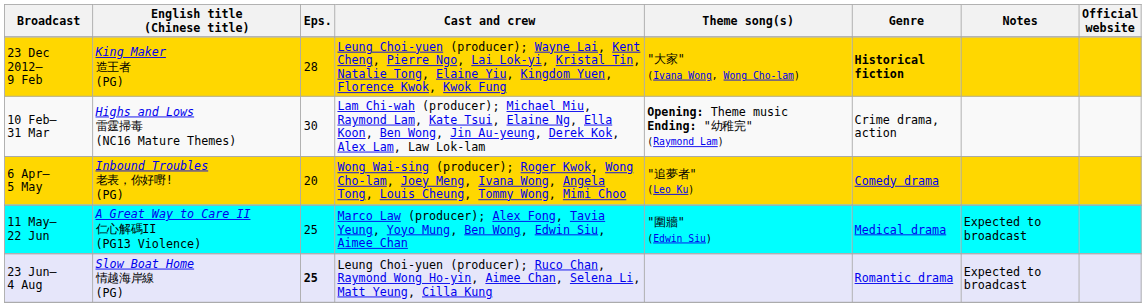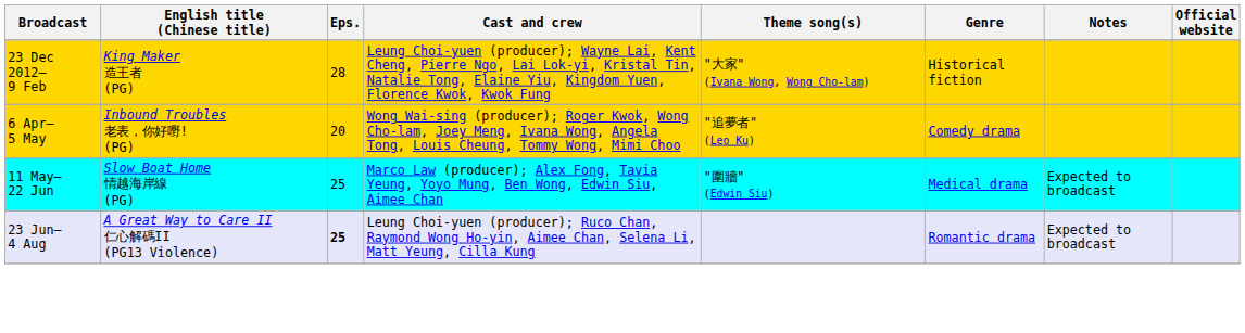23 Dec 2012– 9 Feb | Genre: bold -> normal
- row: 10 Feb– 31 Mar | Highs and Lows 雷霆掃毒 (NC16 Mature Themes) | 30 | Lam Chi-wah (producer); Michael Miu, Raymond Lam, Kate Tsui, Elaine Ng, Ella Koon, Ben Wong, Jin Au-yeung, Derek Kok, Alex Lam, Law Lok-lam | Opening: Theme music Ending: "幼稚完" (Raymond Lam) | Crime drama, action
11 May– 22 Jun | English title (Chinese title): A Great Way to Care II 仁心解碼II (PG13 Violence) -> Slow Boat Home 情越海岸線 (PG)
23 Jun– 4 Aug | English title (Chinese title): Slow Boat Home 情越海岸線 (PG) -> A Great Way to Care II 仁心解碼II (PG13 Violence)
